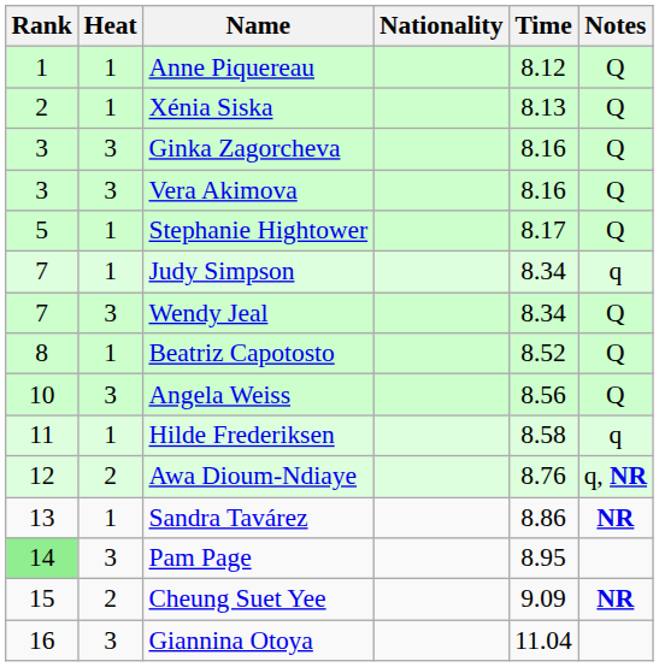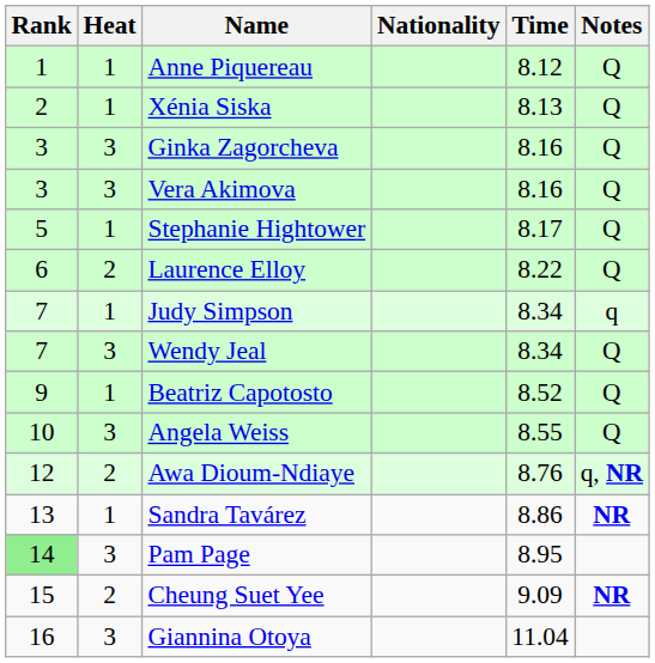+ row: 6 | 2 | Laurence Elloy | 8.22 | Q
Beatriz Capotosto | Rank: 8 -> 9
Angela Weiss | Time: 8.56 -> 8.55
- row: 11 | 1 | Hilde Frederiksen | 8.58 | q
